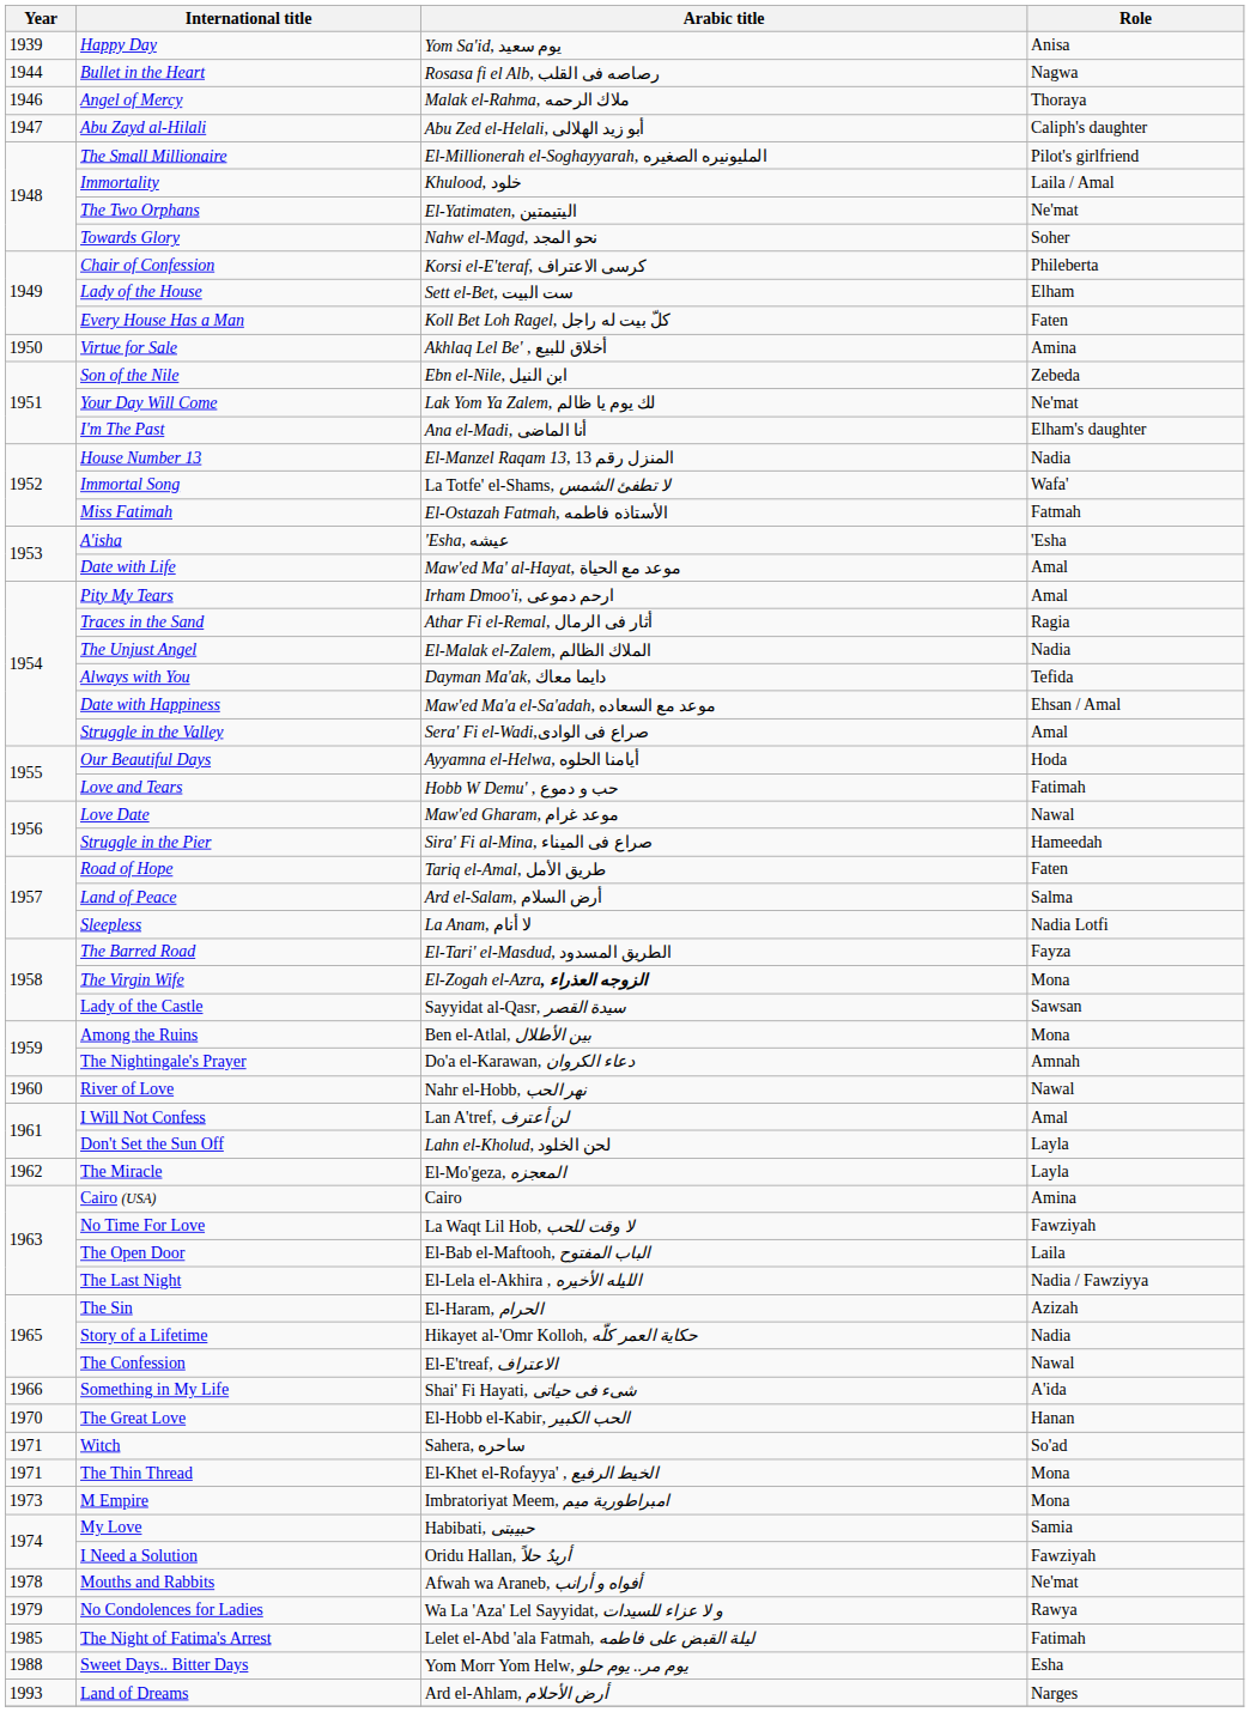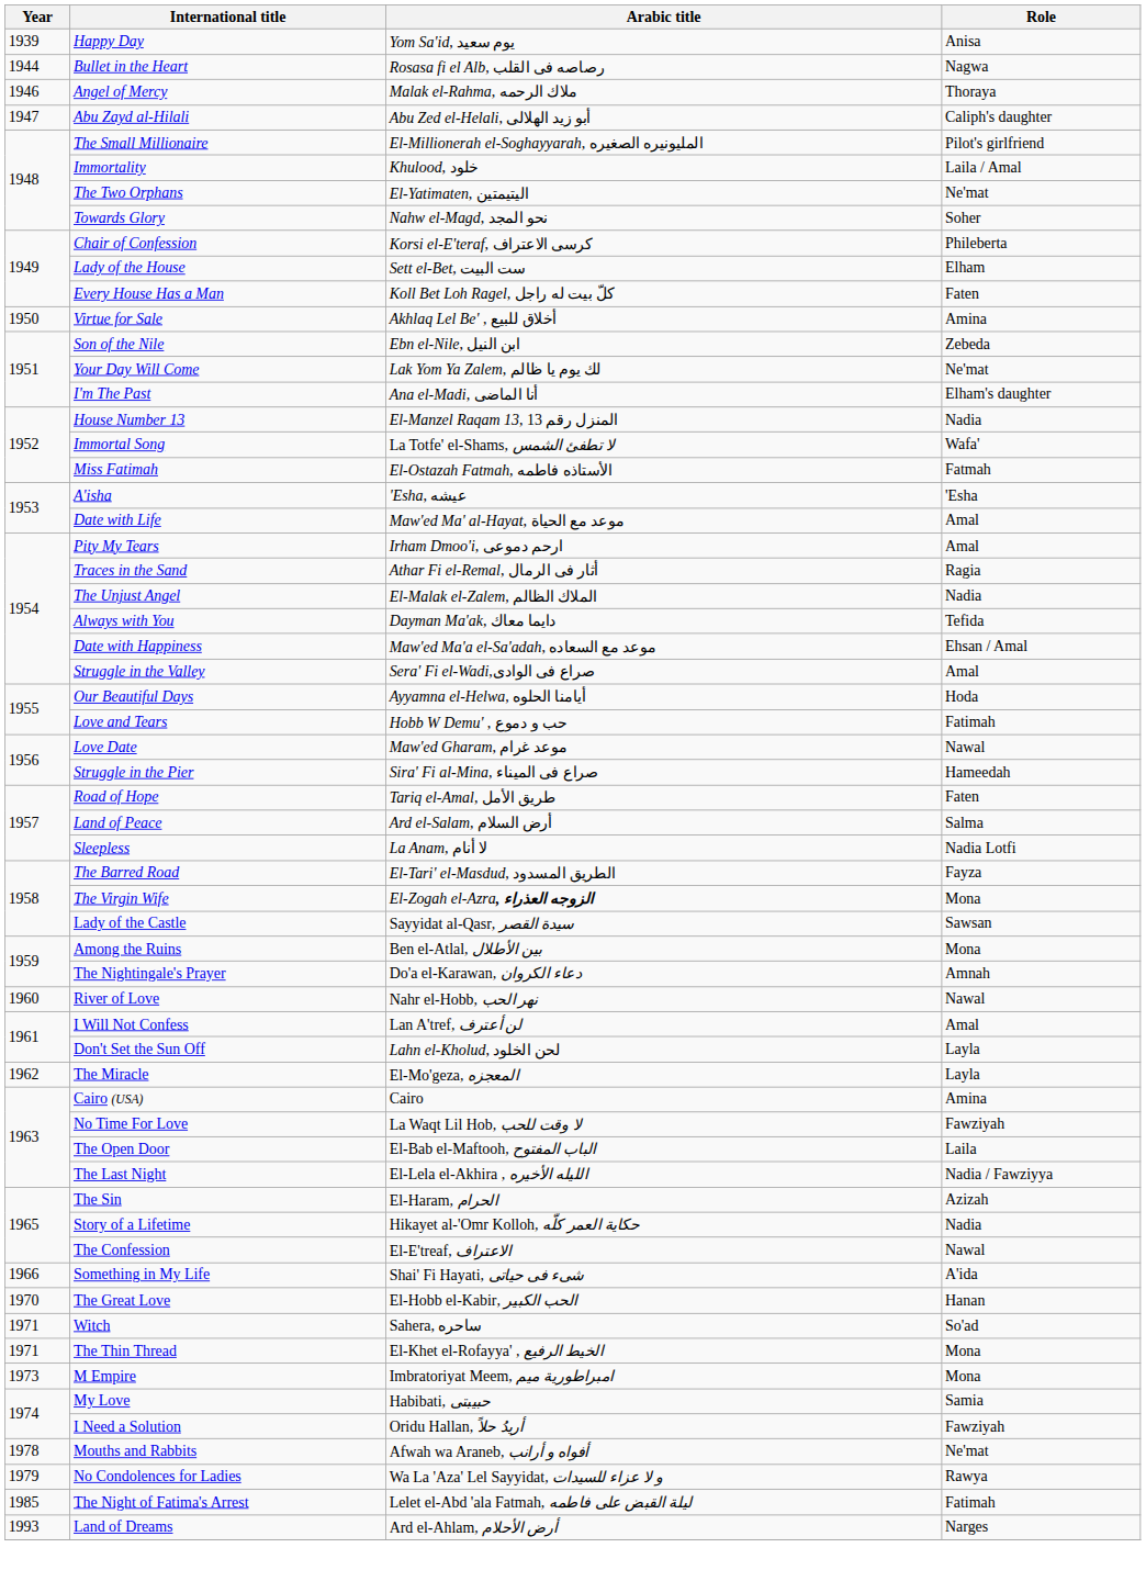- row: 1988 | Sweet Days.. Bitter Days | Yom Morr Yom Helw, يوم مر.. يوم حلو | Esha
